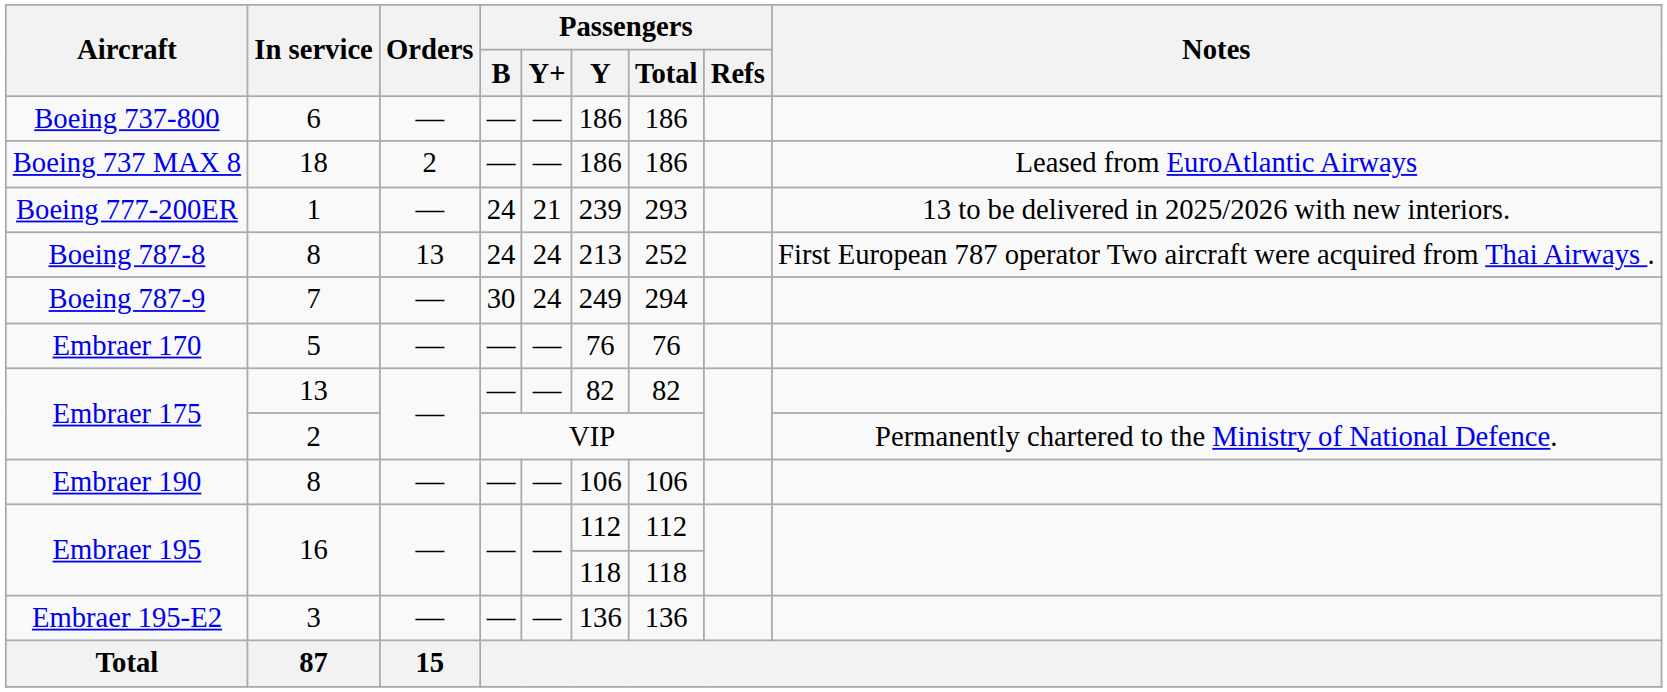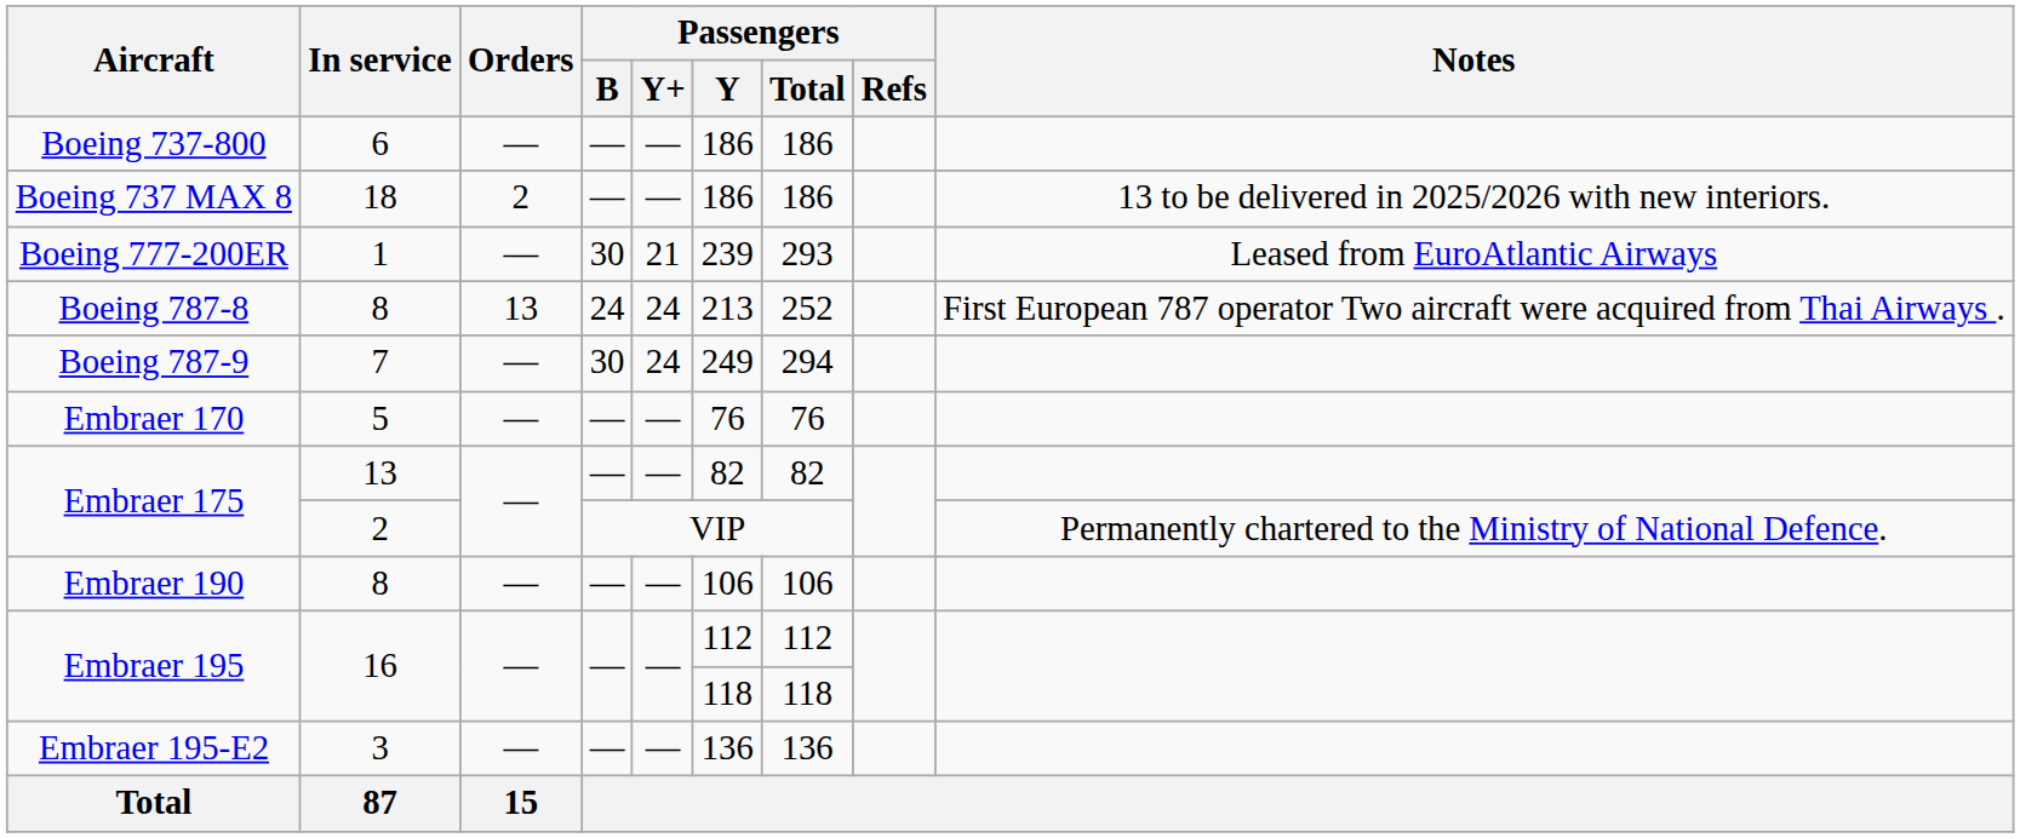Boeing 737 MAX 8 | Notes: Leased from EuroAtlantic Airways -> 13 to be delivered in 2025/2026 with new interiors.
Boeing 777-200ER | Passengers / B: 24 -> 30
Boeing 777-200ER | Notes: 13 to be delivered in 2025/2026 with new interiors. -> Leased from EuroAtlantic Airways
